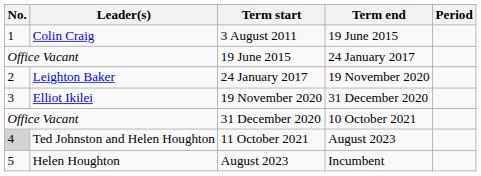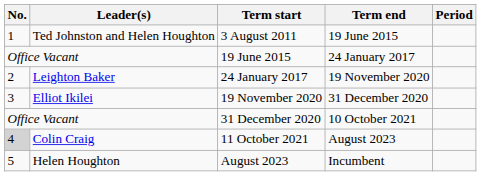3 August 2011 | Leader(s): Colin Craig -> Ted Johnston and Helen Houghton
11 October 2021 | Leader(s): Ted Johnston and Helen Houghton -> Colin Craig
